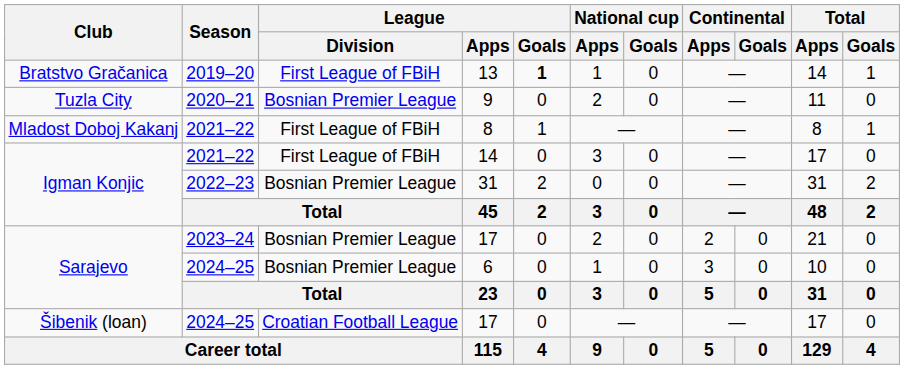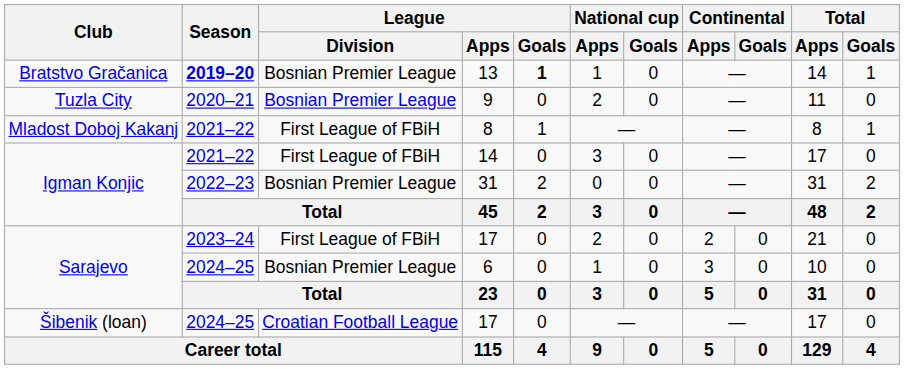13 | Season: normal -> bold
13 | League / Division: First League of FBiH -> Bosnian Premier League
Sarajevo / 17 | League / Division: Bosnian Premier League -> First League of FBiH
